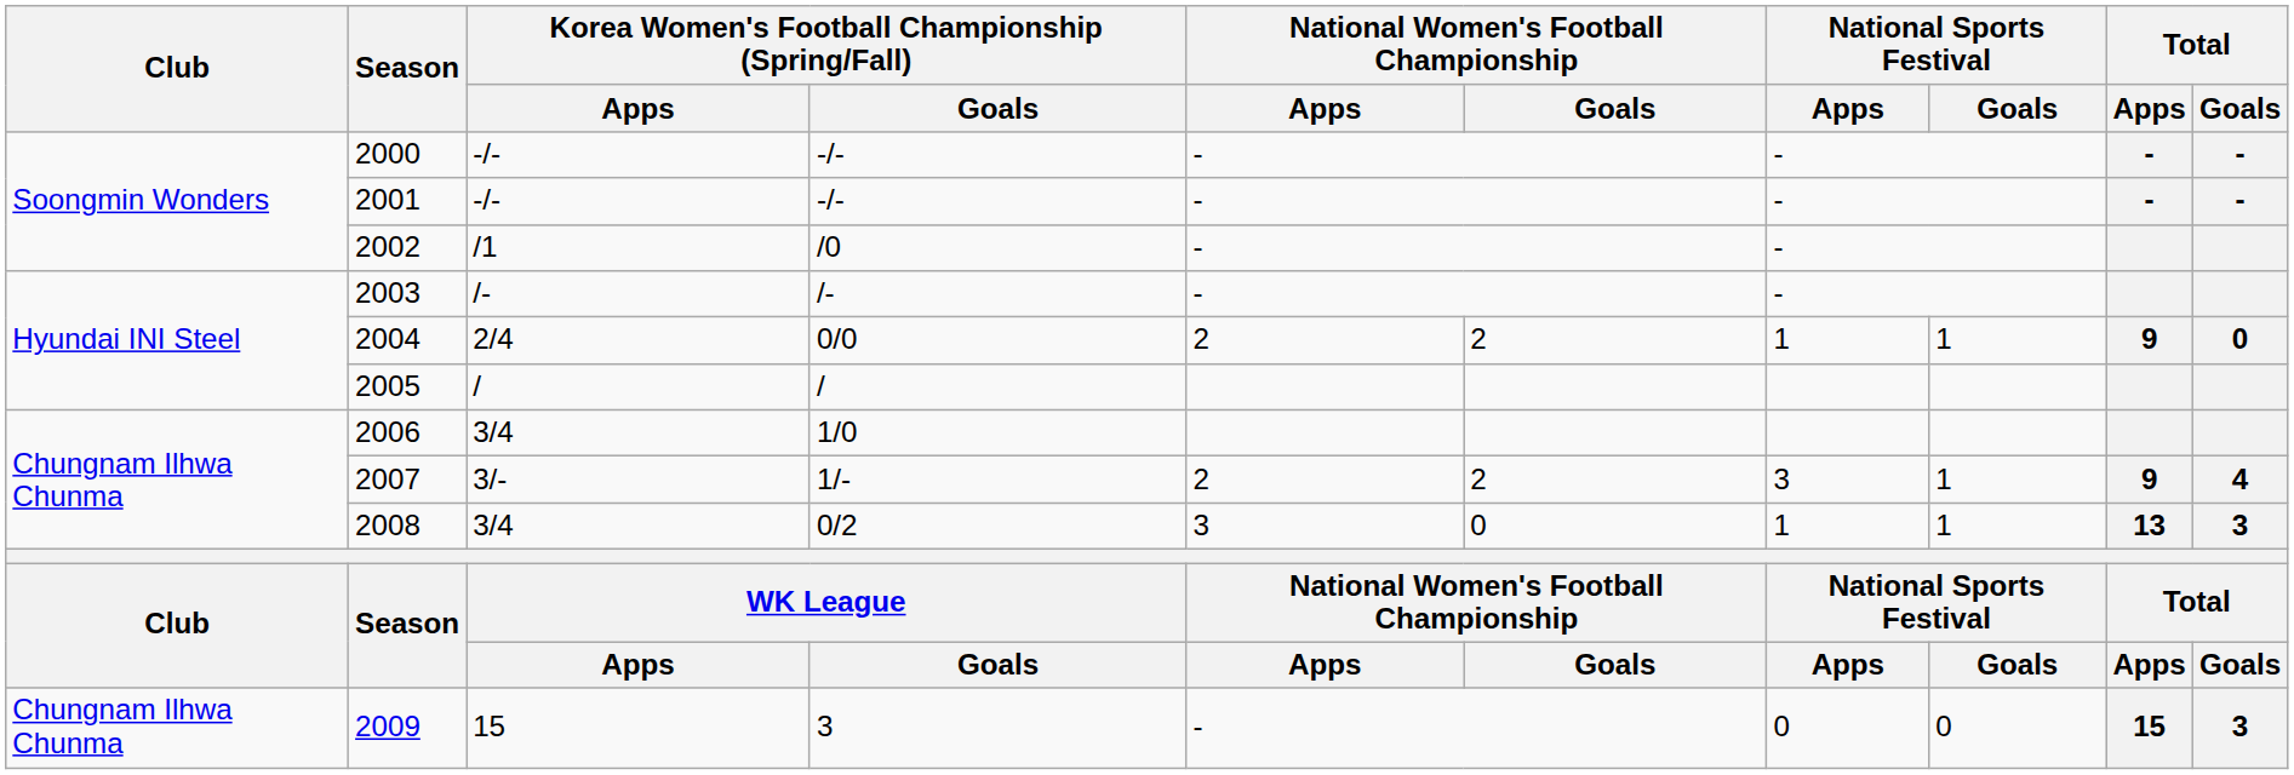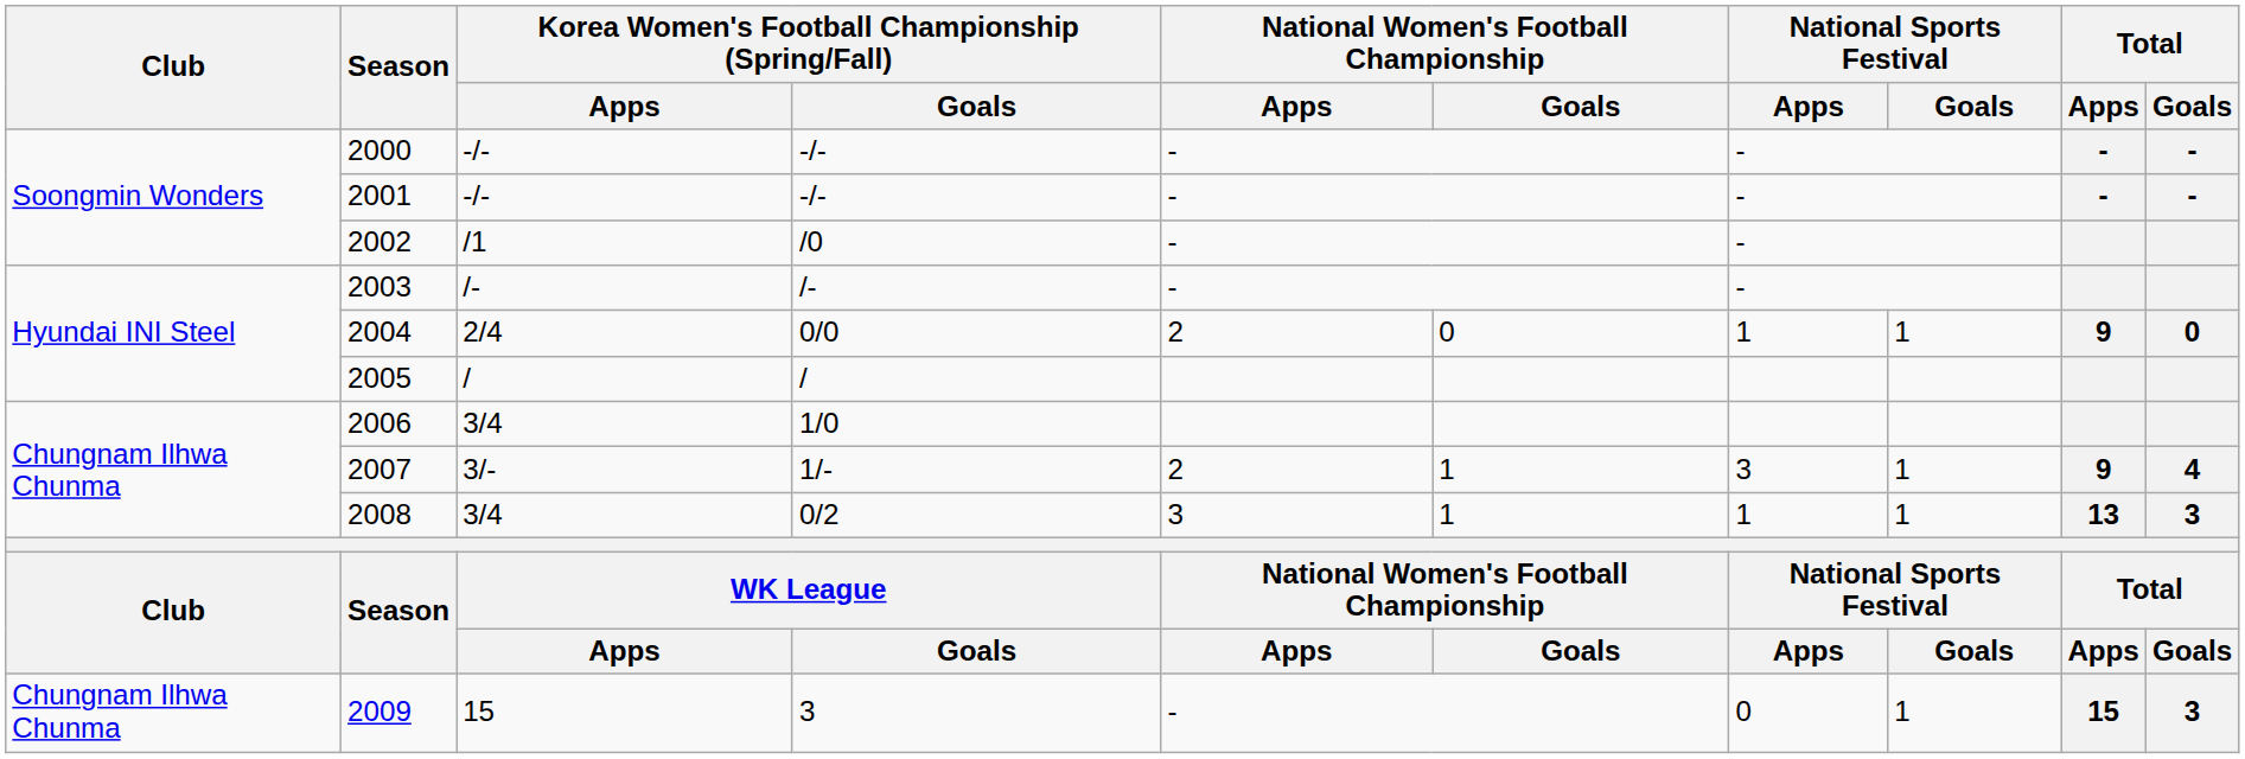2004 | National Women's Football Championship / Goals: 2 -> 0
2007 | National Women's Football Championship / Goals: 2 -> 1
2008 | National Women's Football Championship / Goals: 0 -> 1
2009 | National Sports Festival / Goals: 0 -> 1
